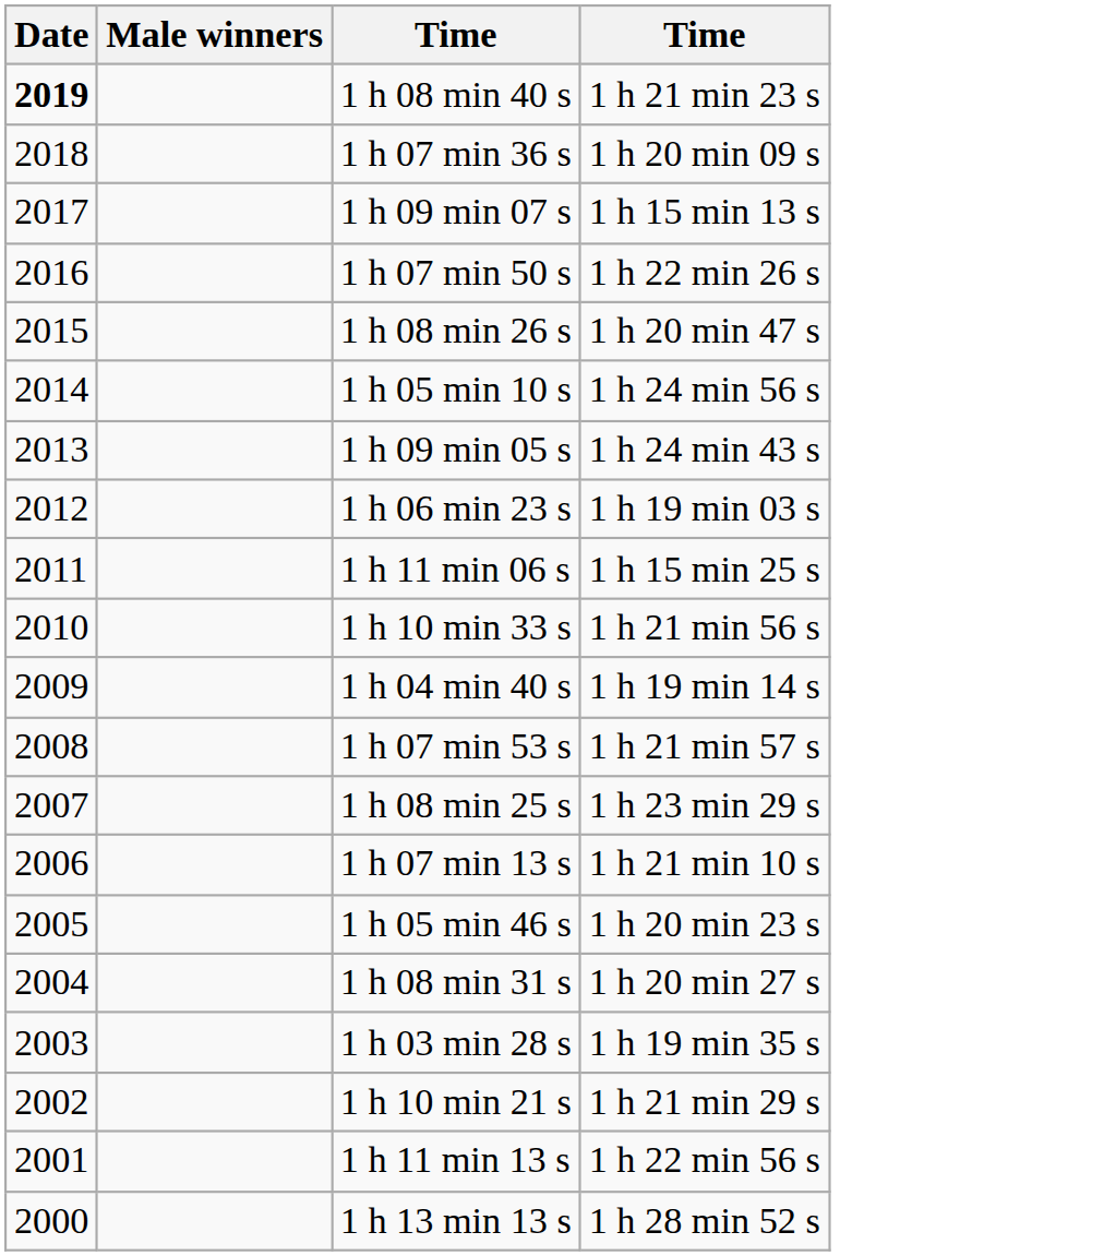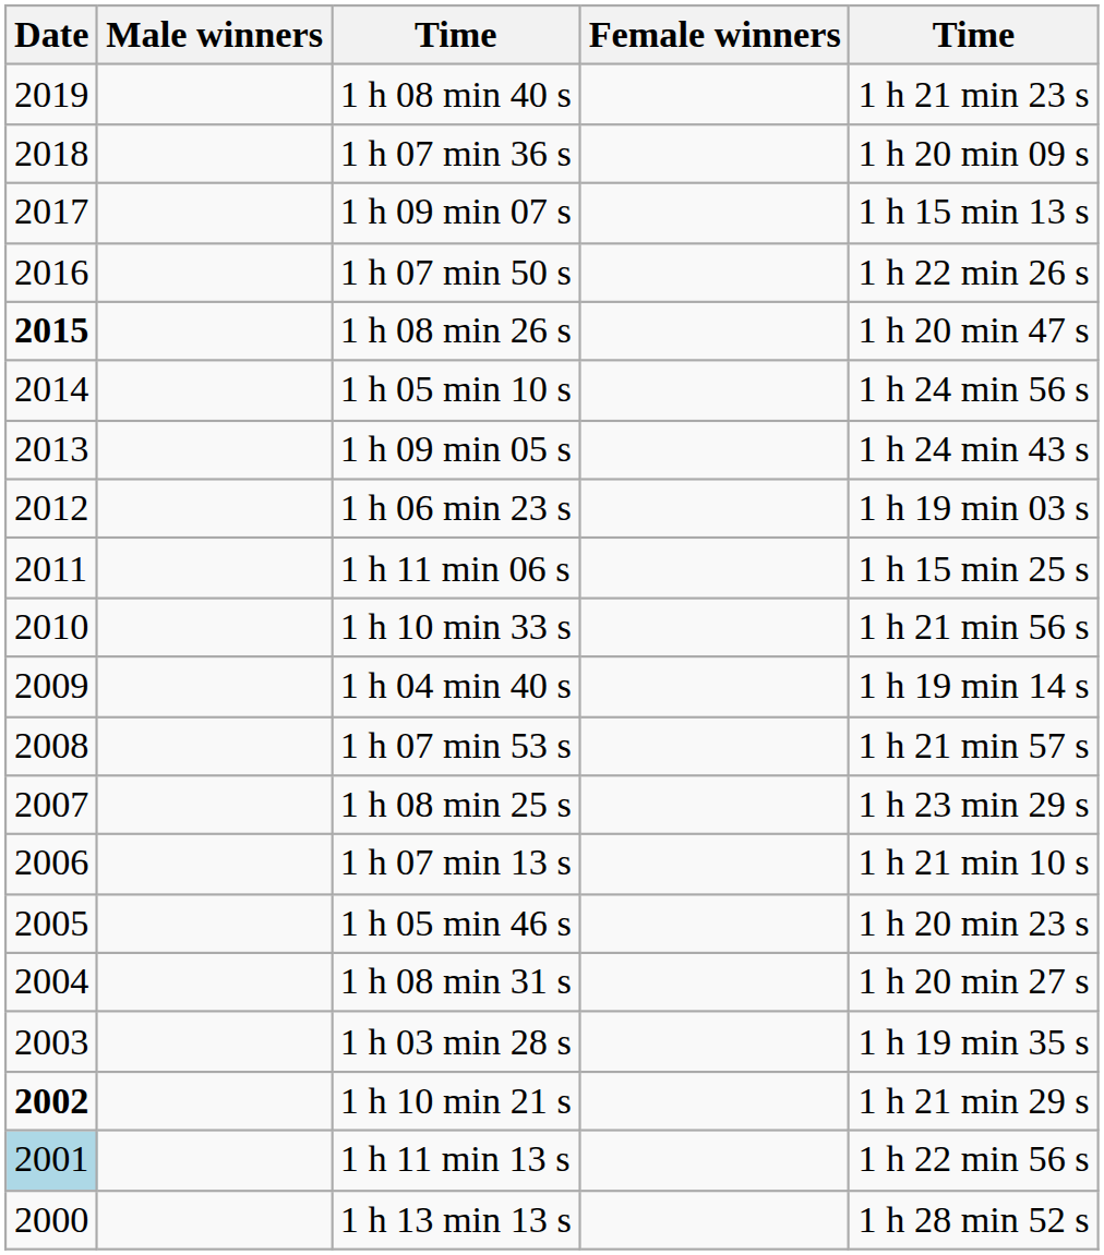+ column: Female winners
1 h 08 min 40 s | Date: bold -> normal
1 h 08 min 26 s | Date: normal -> bold
1 h 10 min 21 s | Date: normal -> bold
1 h 11 min 13 s | Date: no background -> lightblue background
